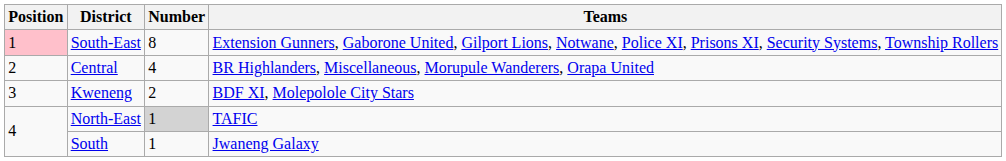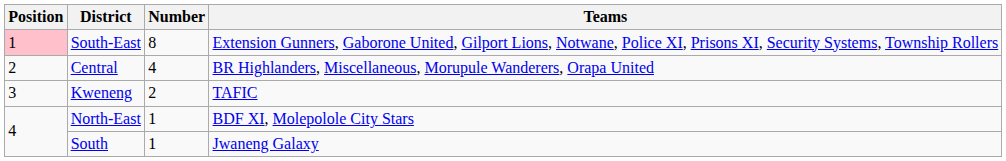Kweneng | Teams: BDF XI, Molepolole City Stars -> TAFIC
North-East | Number: lightgrey background -> no background
North-East | Teams: TAFIC -> BDF XI, Molepolole City Stars
